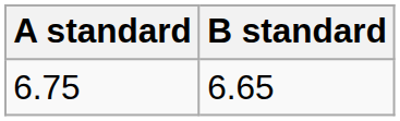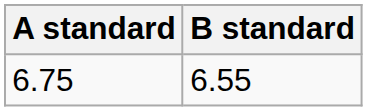6.75 | B standard: 6.65 -> 6.55
